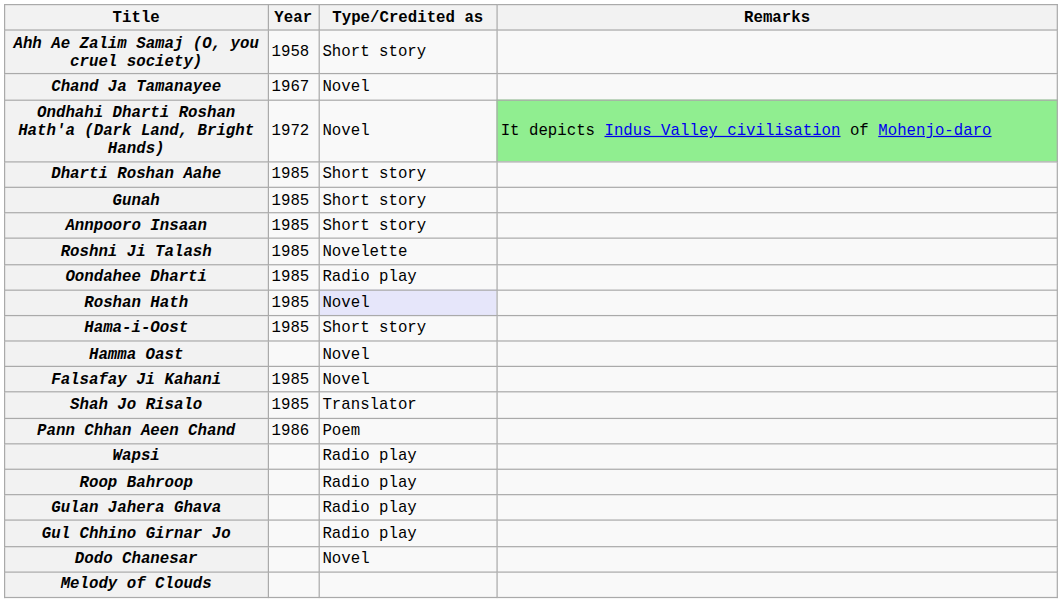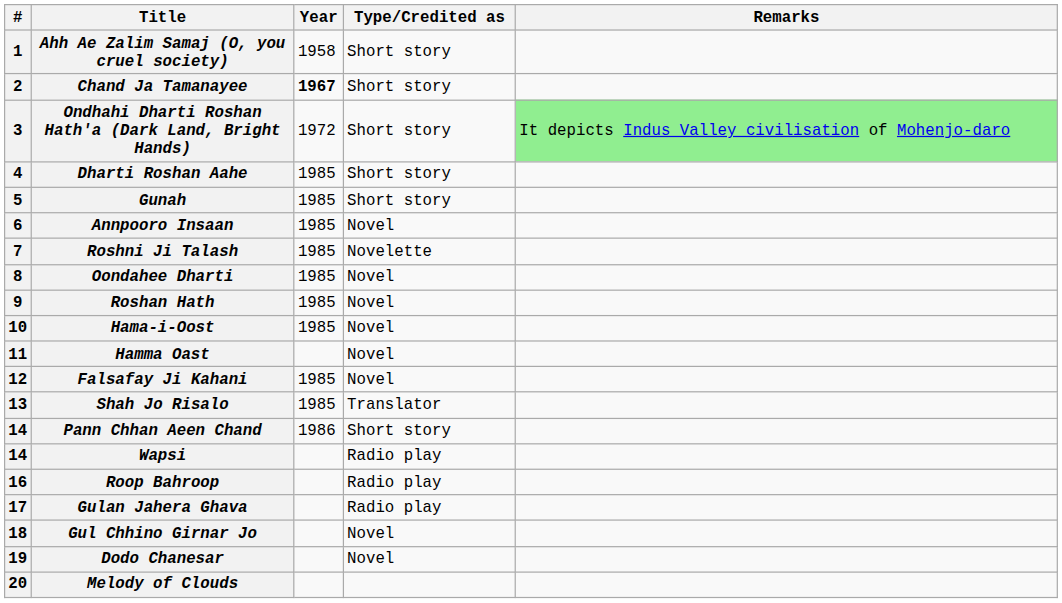+ column: # | 1 | 2 | 3 | 4 | 5 | 6 | 7 | 8 | 9 | 10 | 11 | 12 | 13 | 14 | 14 | 16 | 17 | 18 | 19 | 20
Chand Ja Tamanayee | Year: normal -> bold
Chand Ja Tamanayee | Type/Credited as: Novel -> Short story
Ondhahi Dharti Roshan Hath'a (Dark Land, Bright Hands) | Type/Credited as: Novel -> Short story
Annpooro Insaan | Type/Credited as: Short story -> Novel
Oondahee Dharti | Type/Credited as: Radio play -> Novel
Roshan Hath | Type/Credited as: lavender background -> no background
Hama-i-Oost | Type/Credited as: Short story -> Novel
Pann Chhan Aeen Chand | Type/Credited as: Poem -> Short story
Gul Chhino Girnar Jo | Type/Credited as: Radio play -> Novel
